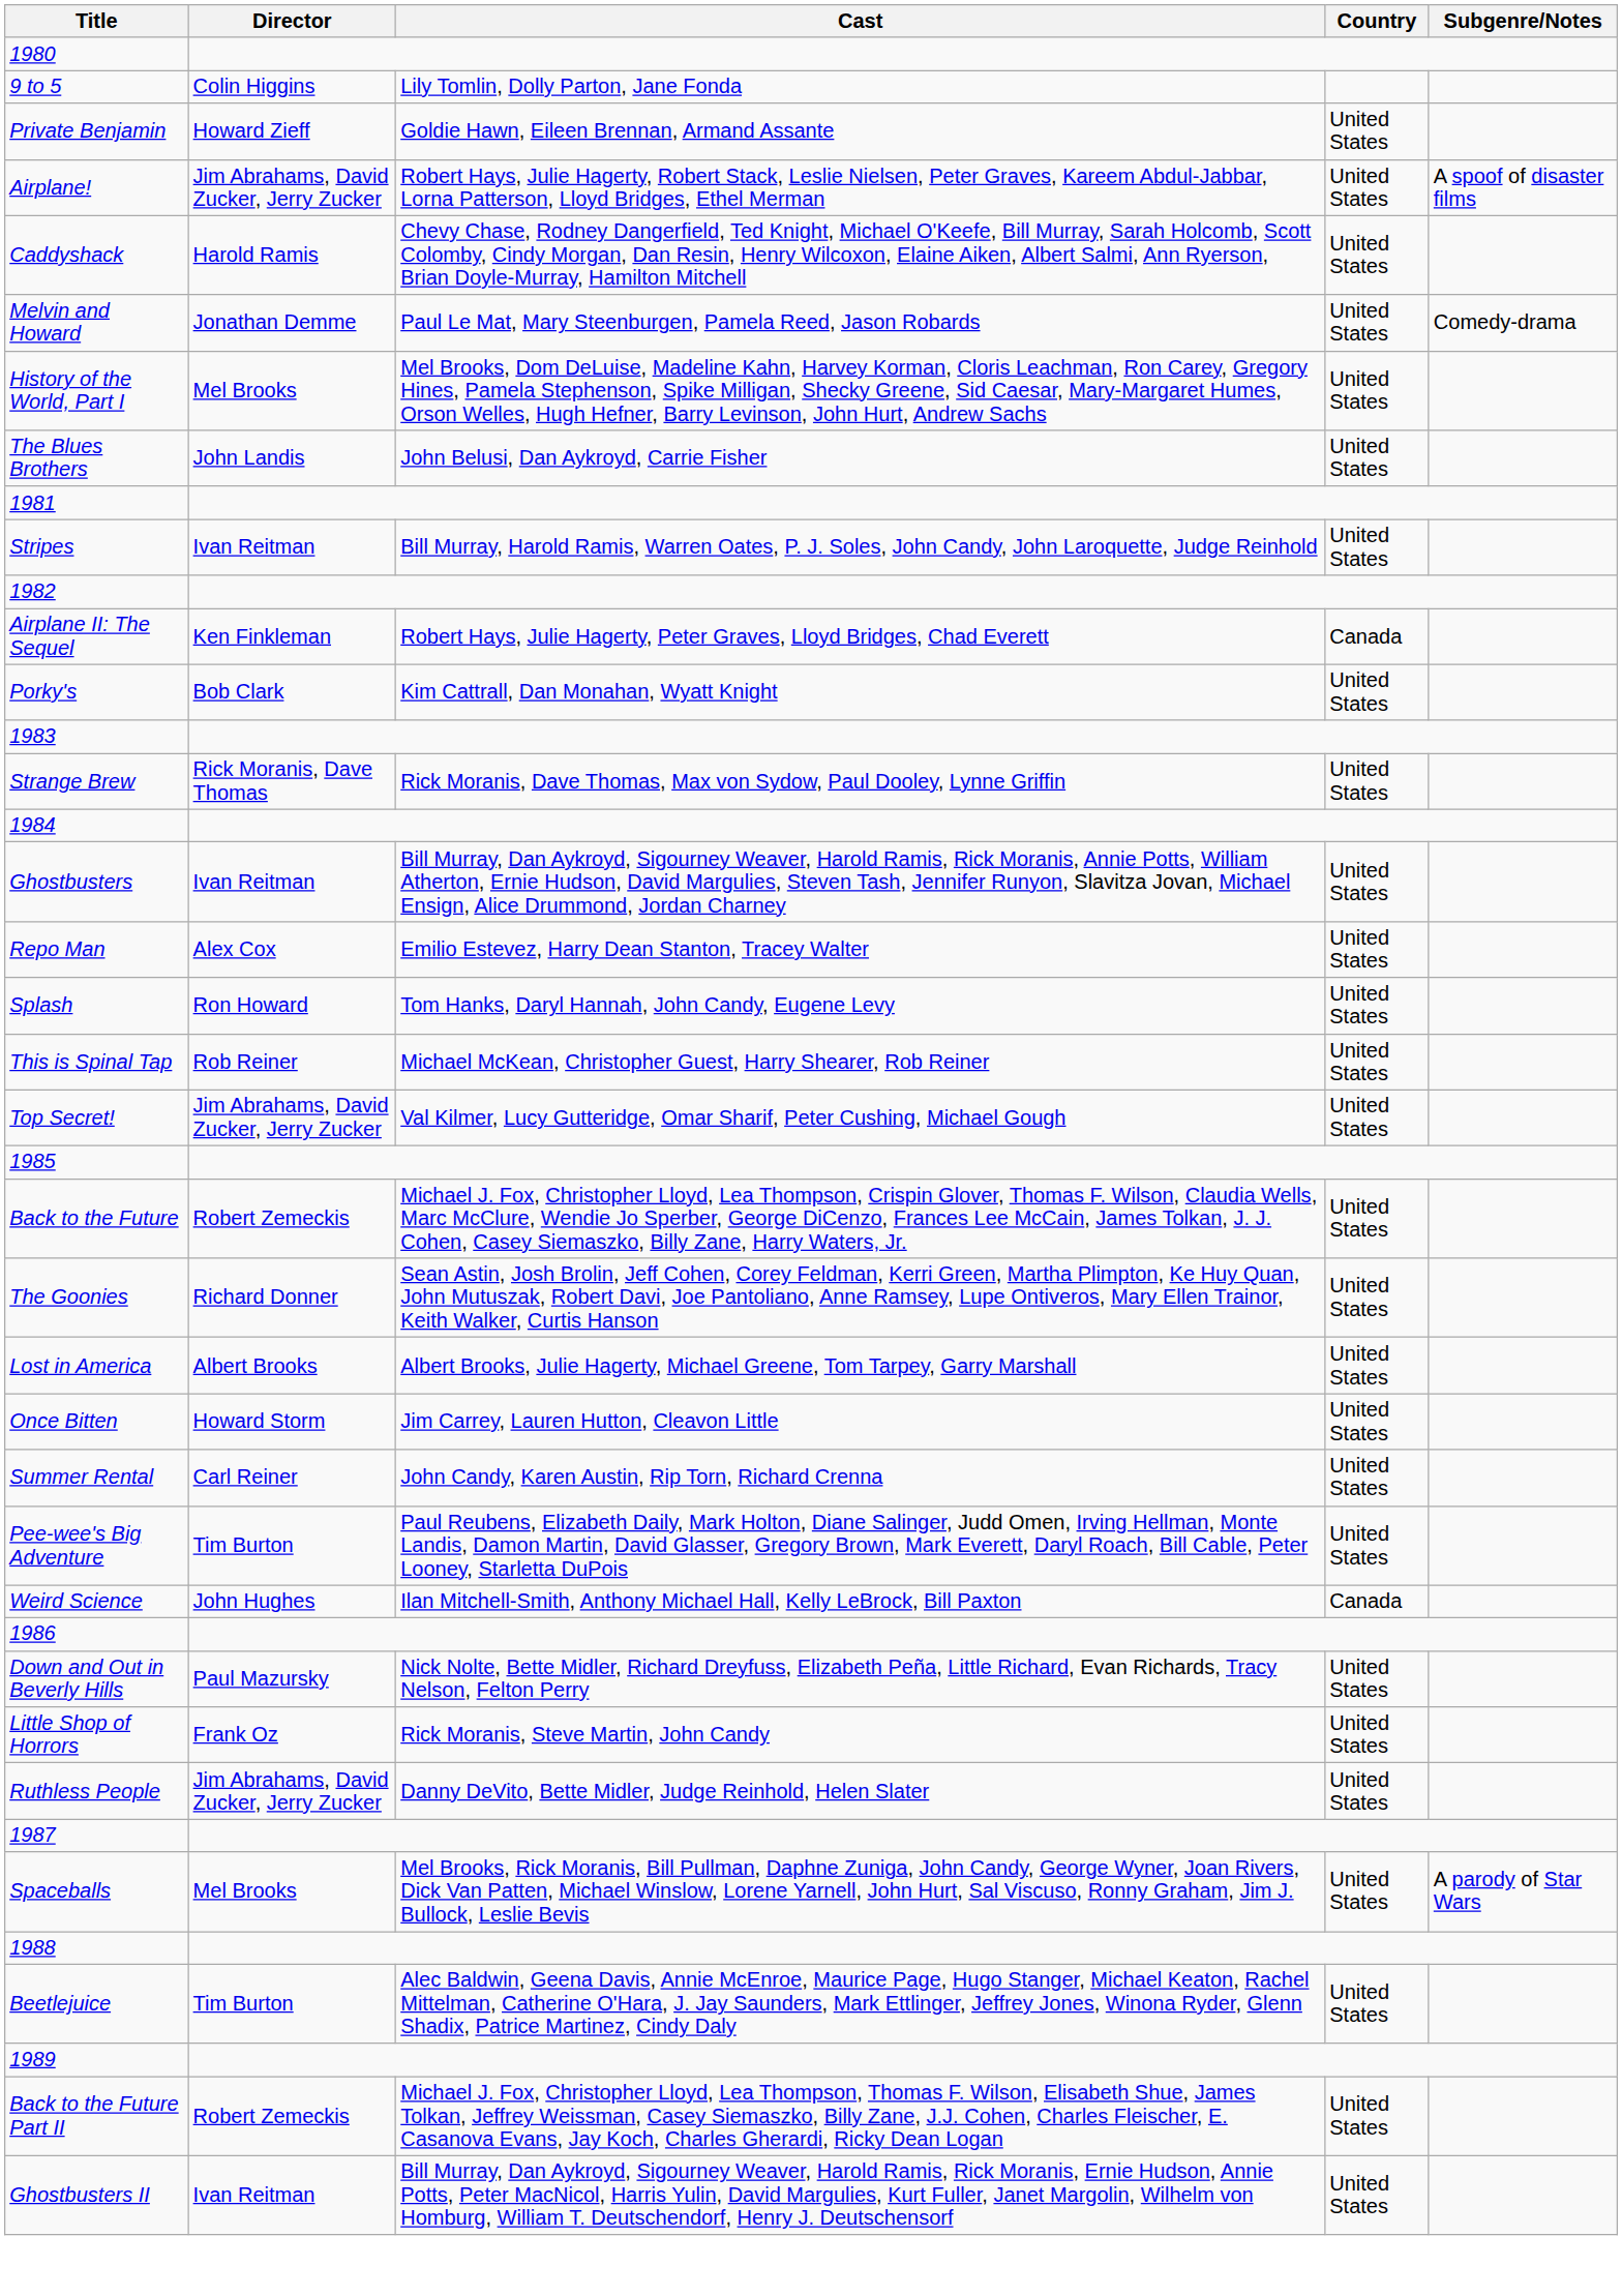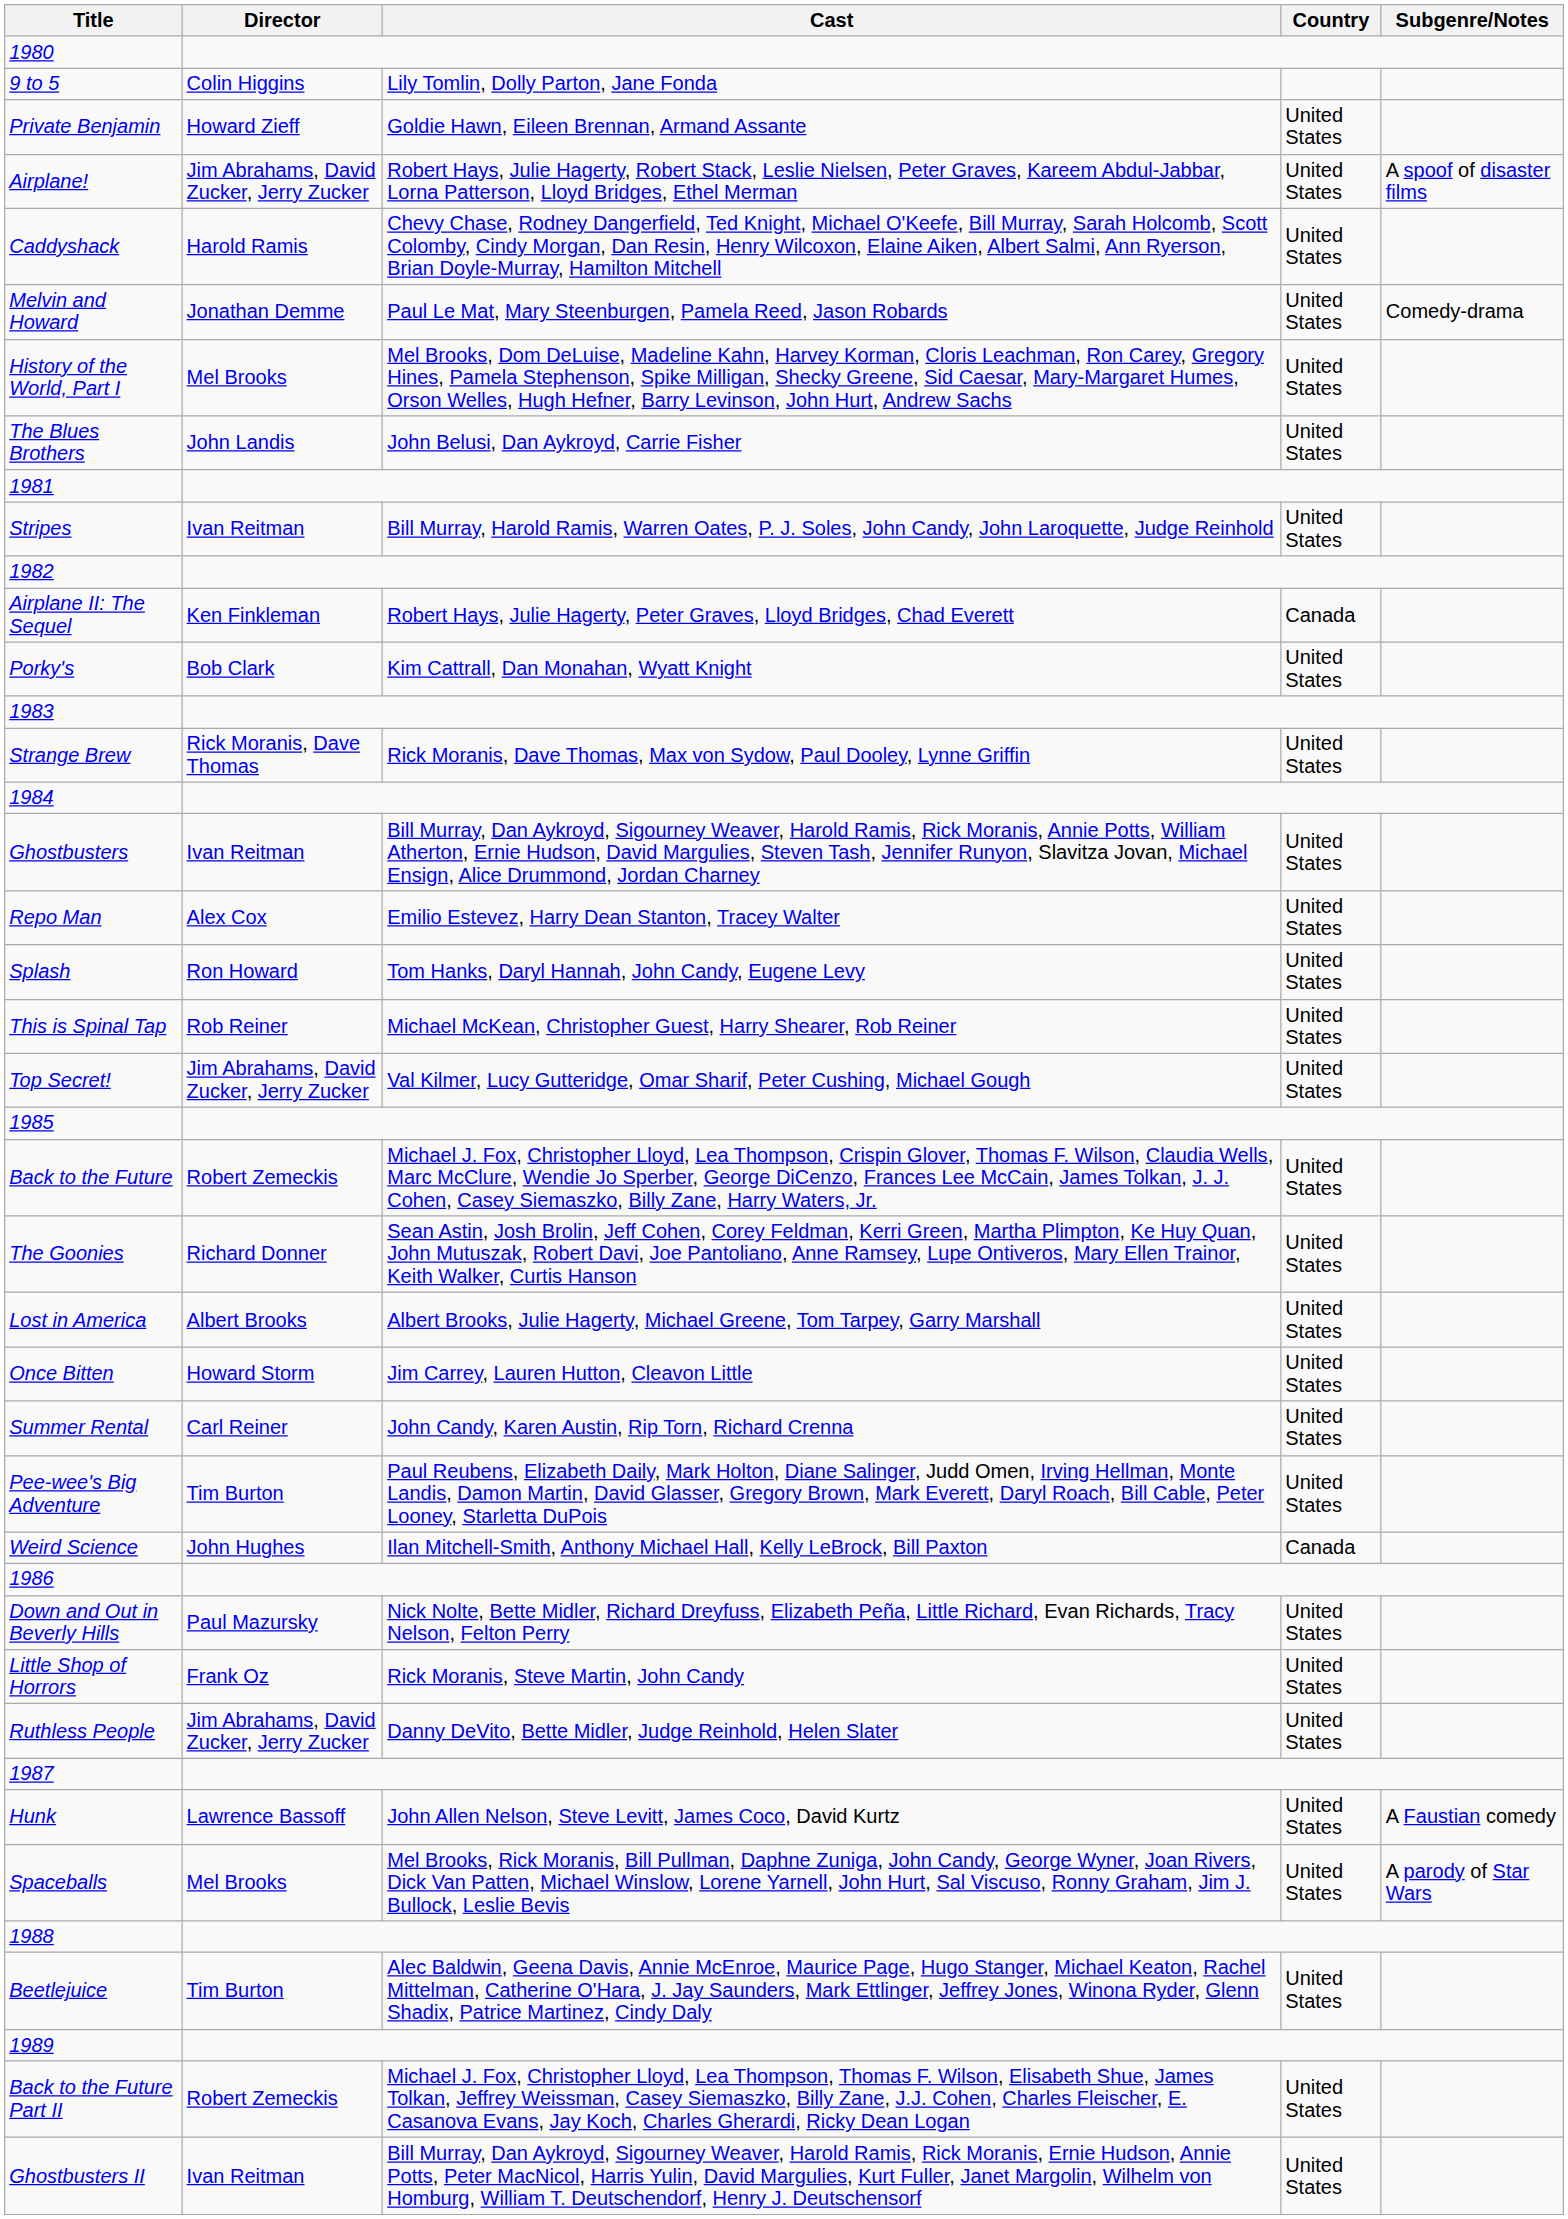+ row: Hunk | Lawrence Bassoff | John Allen Nelson, Steve Levitt, James Coco, David Kurtz | United States | A Faustian comedy
